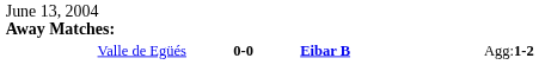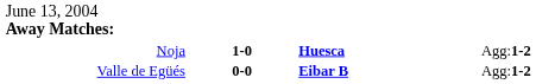+ row: Noja | 1-0 | Huesca | Agg:1-2
